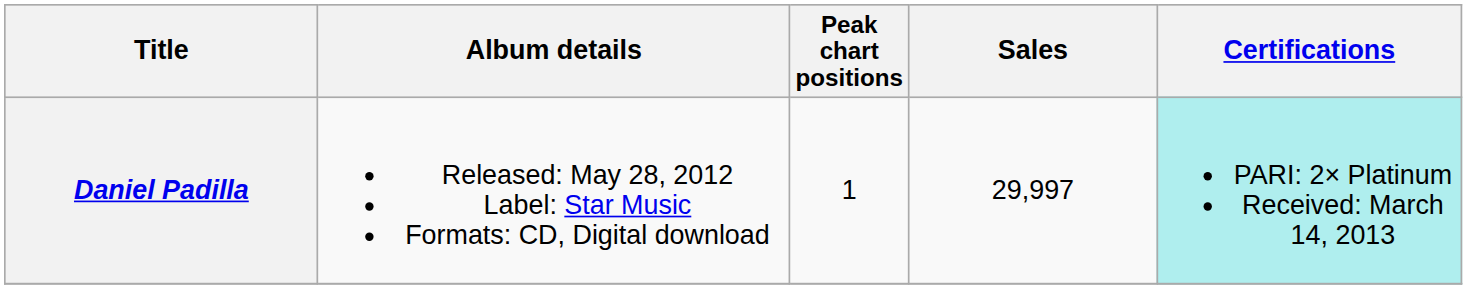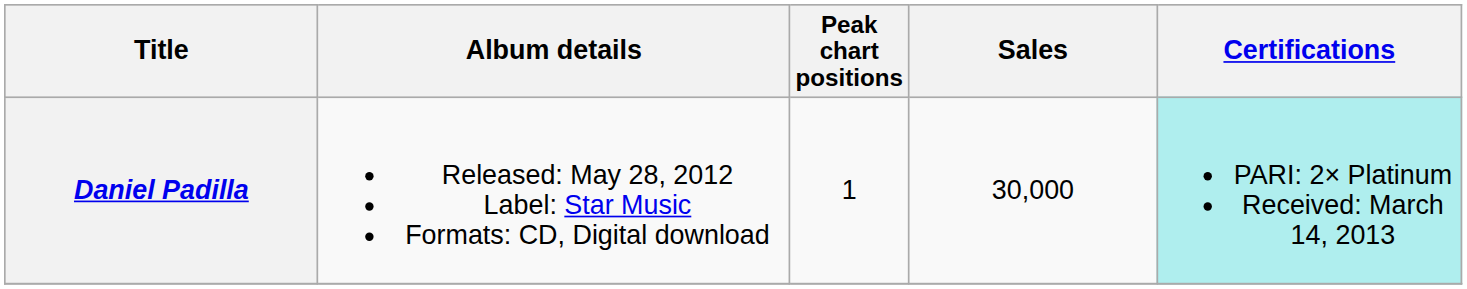Daniel Padilla | Sales: 29,997 -> 30,000
